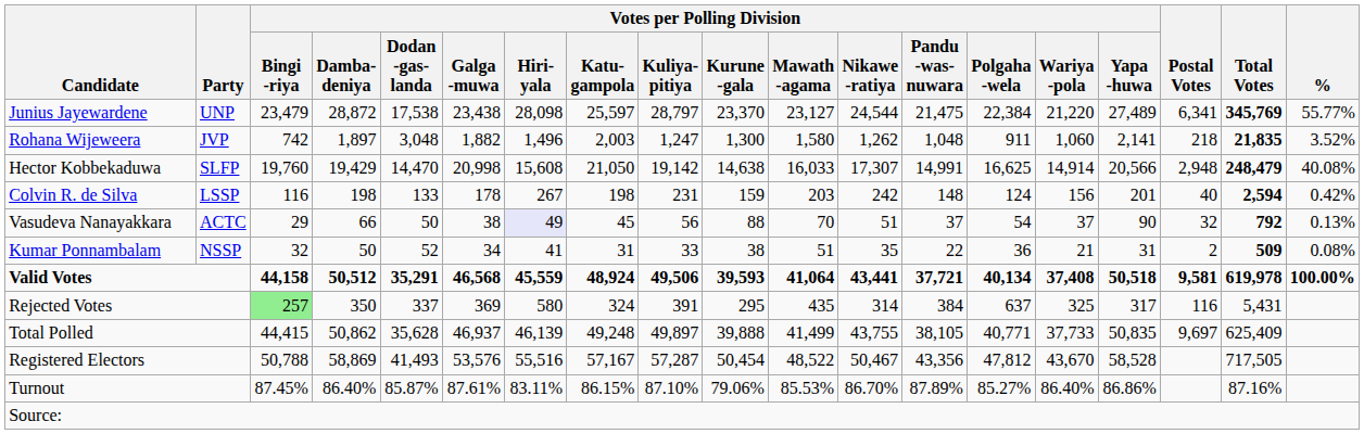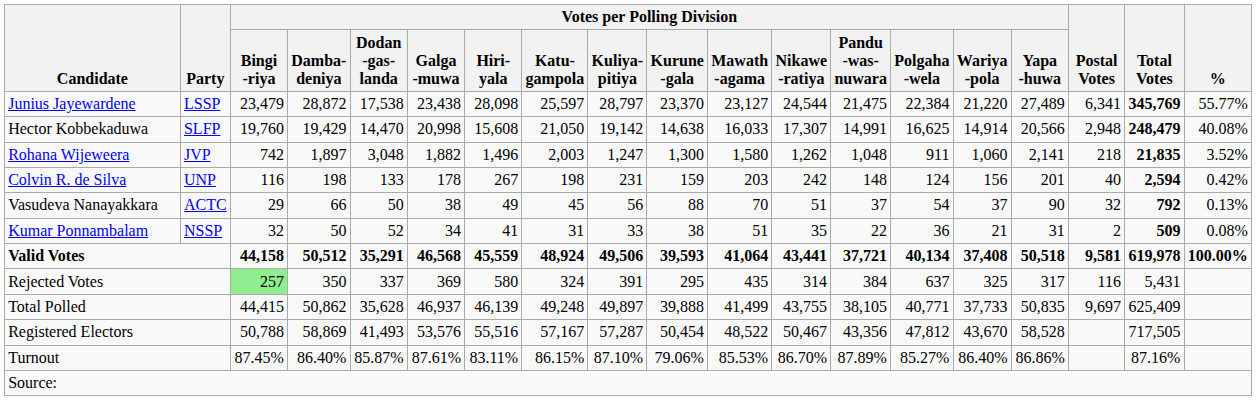Junius Jayewardene | Party: UNP -> LSSP
rows swapped: Hector Kobbekaduwa <-> Rohana Wijeweera
Colvin R. de Silva | Party: LSSP -> UNP
Vasudeva Nanayakkara | Votes per Polling Division / Hiri- yala: lavender background -> no background
